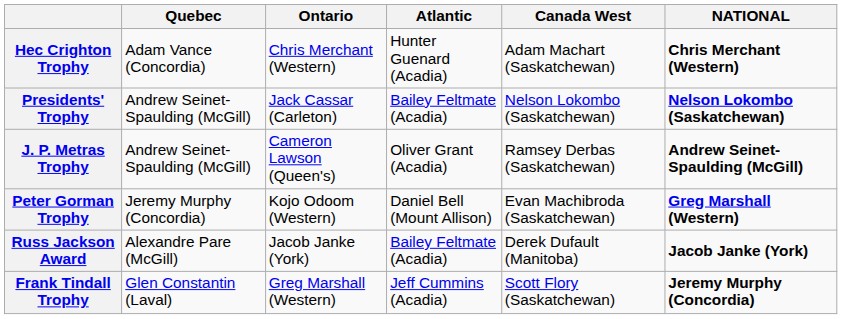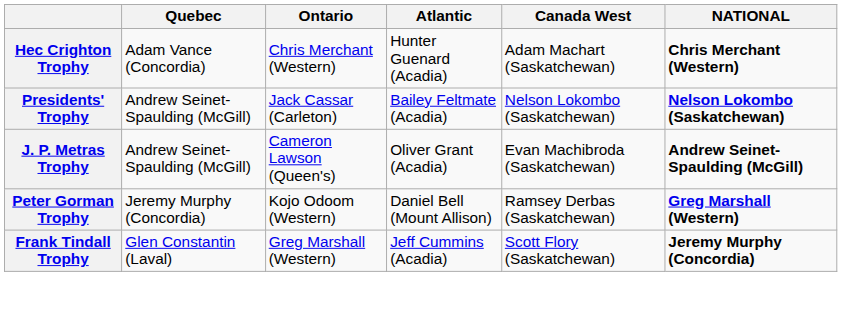J. P. Metras Trophy | Canada West: Ramsey Derbas (Saskatchewan) -> Evan Machibroda (Saskatchewan)
Peter Gorman Trophy | Canada West: Evan Machibroda (Saskatchewan) -> Ramsey Derbas (Saskatchewan)
- row: Russ Jackson Award | Alexandre Pare (McGill) | Jacob Janke (York) | Bailey Feltmate (Acadia) | Derek Dufault (Manitoba) | Jacob Janke (York)
